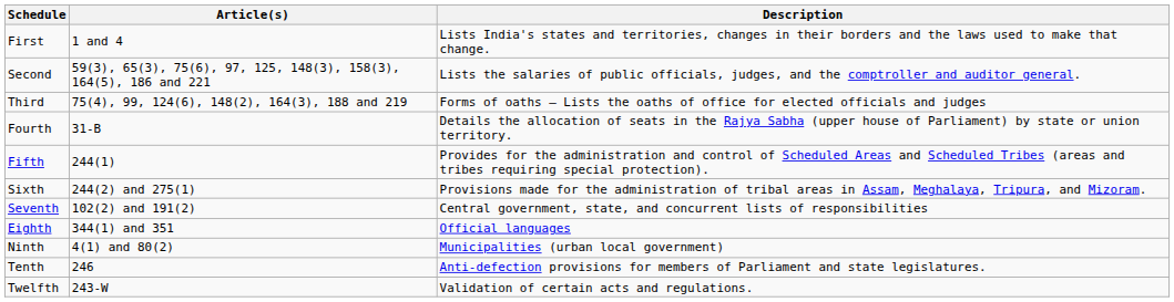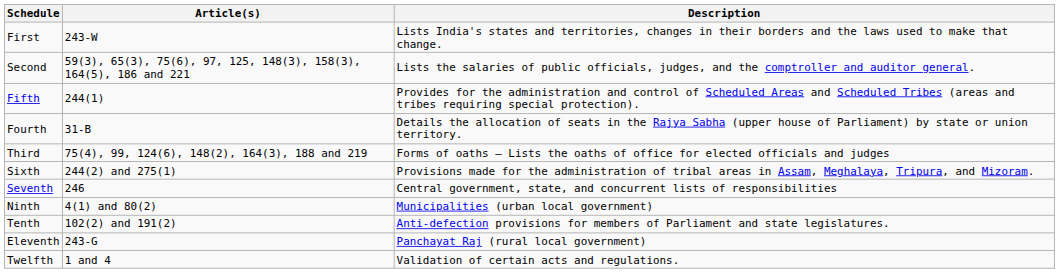First | Article(s): 1 and 4 -> 243-W
rows swapped: Third <-> Fifth
Seventh | Article(s): 102(2) and 191(2) -> 246
- row: Eighth | 344(1) and 351 | Official languages
Tenth | Article(s): 246 -> 102(2) and 191(2)
+ row: Eleventh | 243-G | Panchayat Raj (rural local government)
Twelfth | Article(s): 243-W -> 1 and 4
